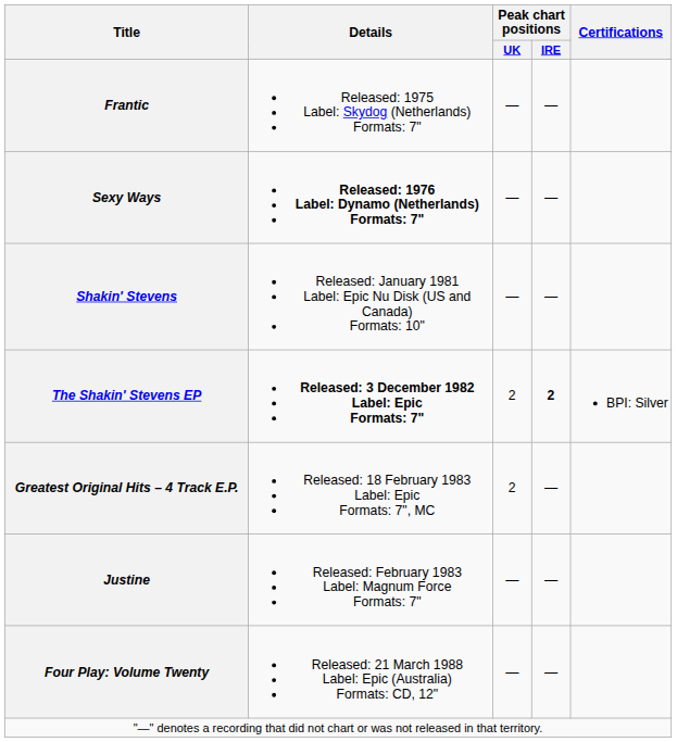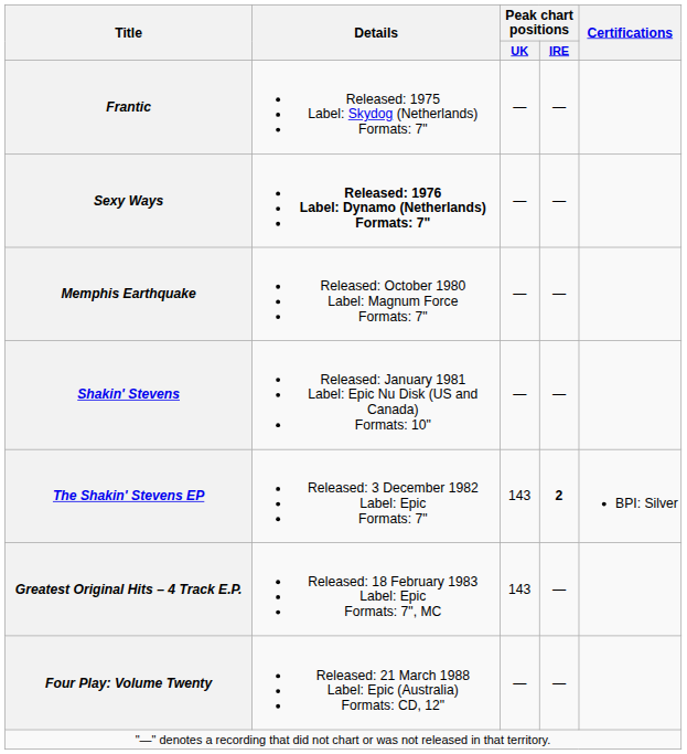+ row: Memphis Earthquake | Released: October 1980 Label: Magnum Force Formats: 7" | — | —
The Shakin' Stevens EP | Details: bold -> normal
The Shakin' Stevens EP | Peak chart positions / UK: 2 -> 143
Greatest Original Hits – 4 Track E.P. | Peak chart positions / UK: 2 -> 143
- row: Justine | Released: February 1983 Label: Magnum Force Formats: 7" | — | —
